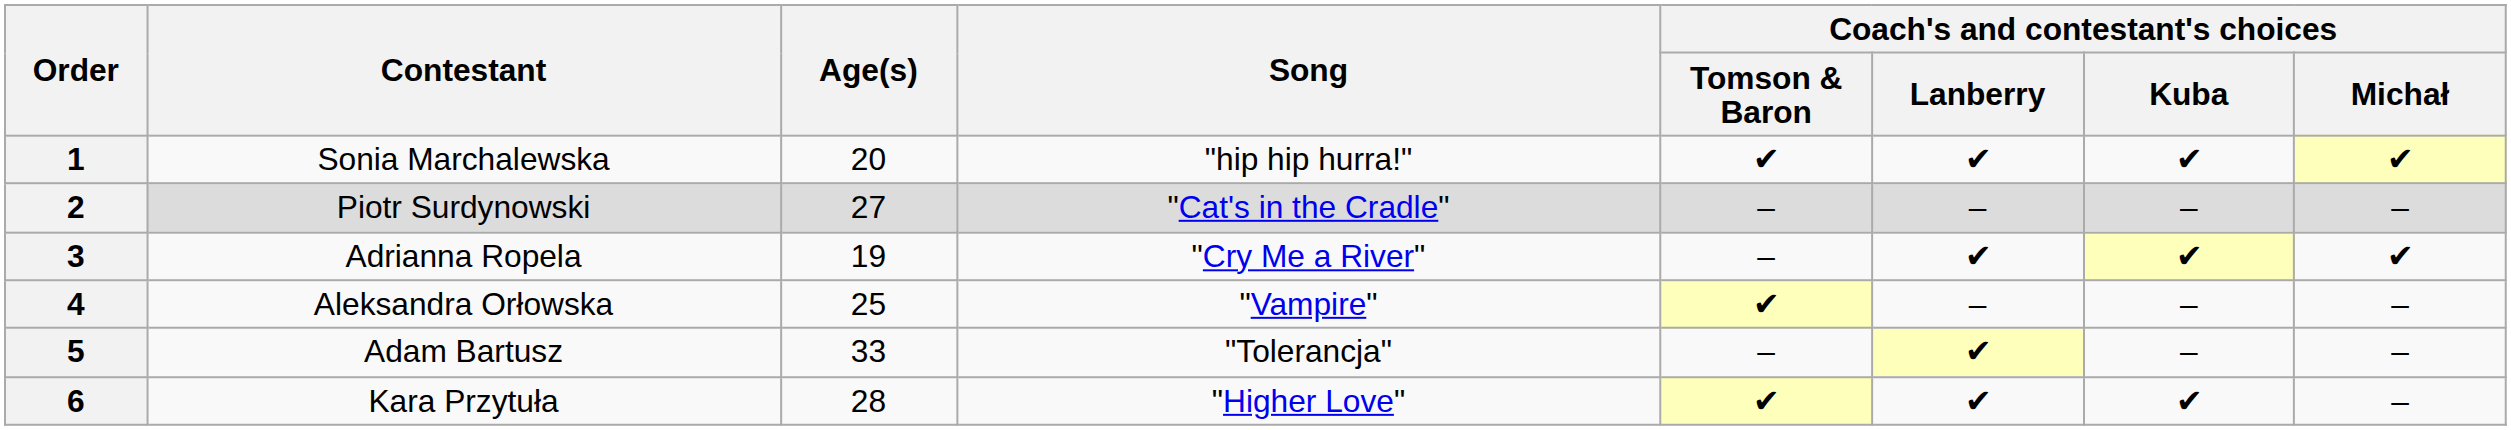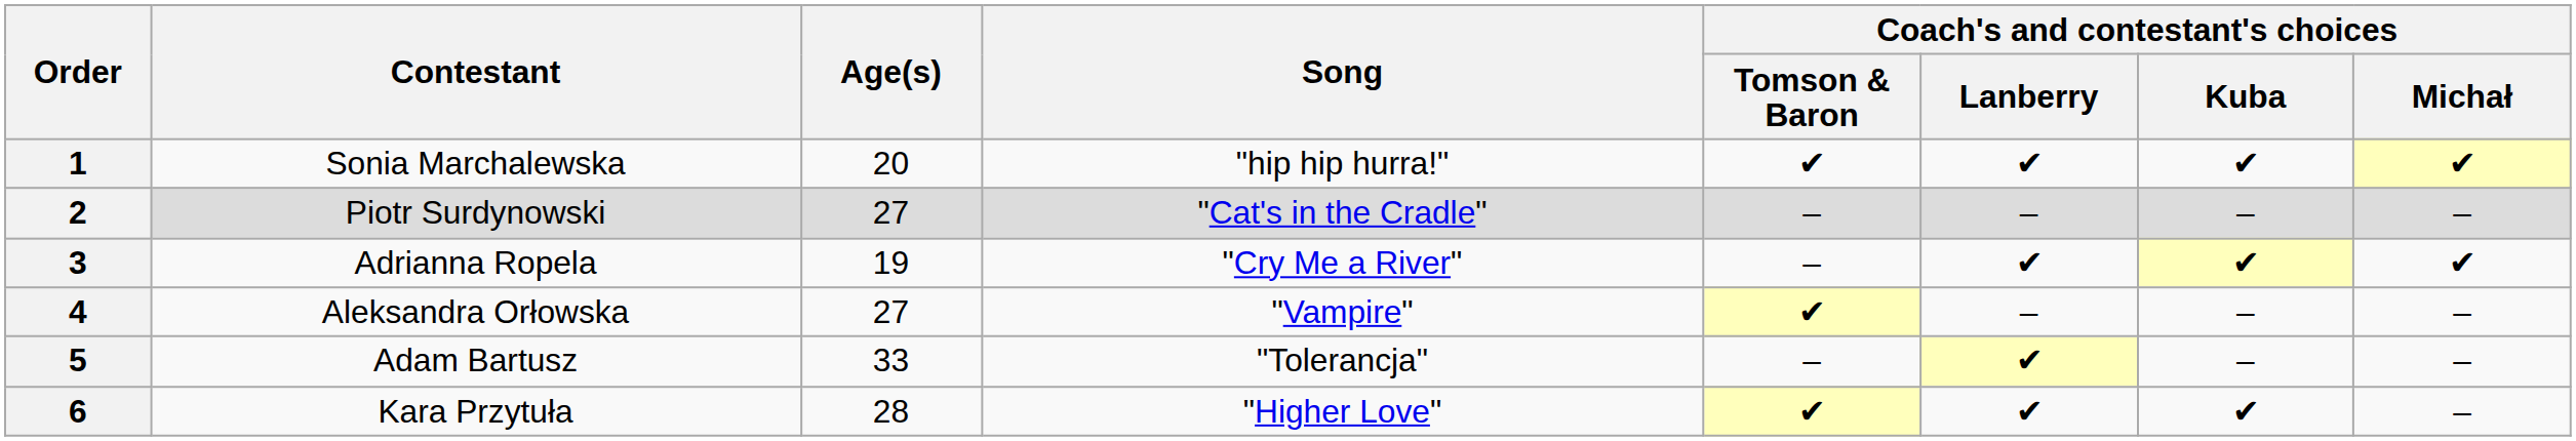4 | Age(s): 25 -> 27
